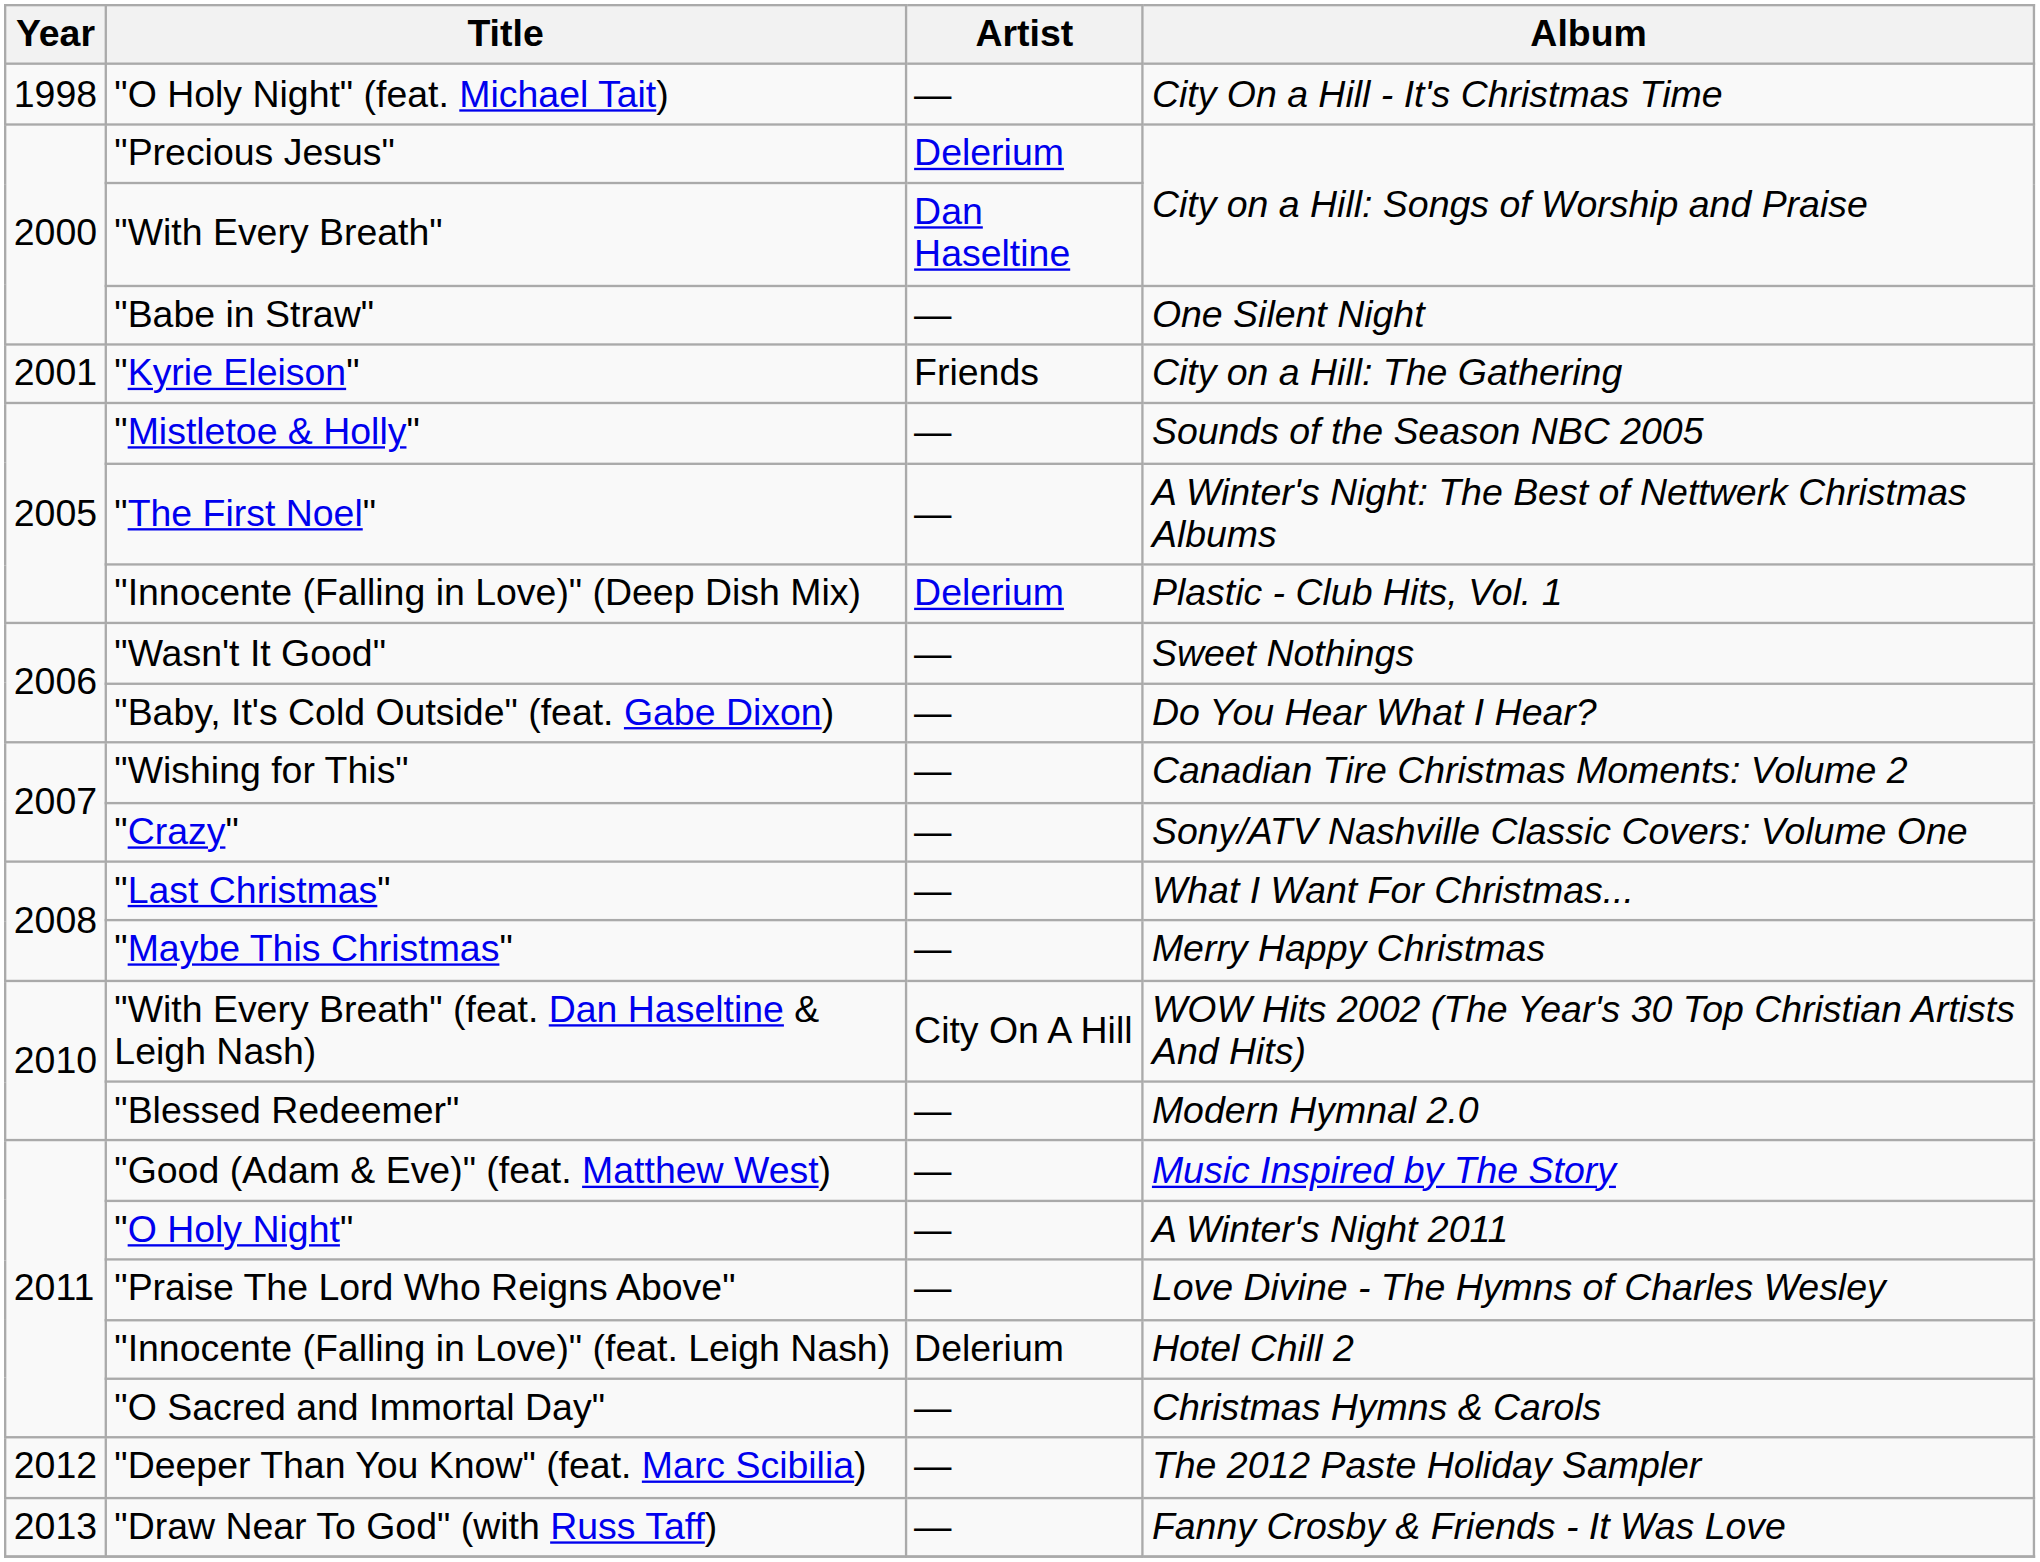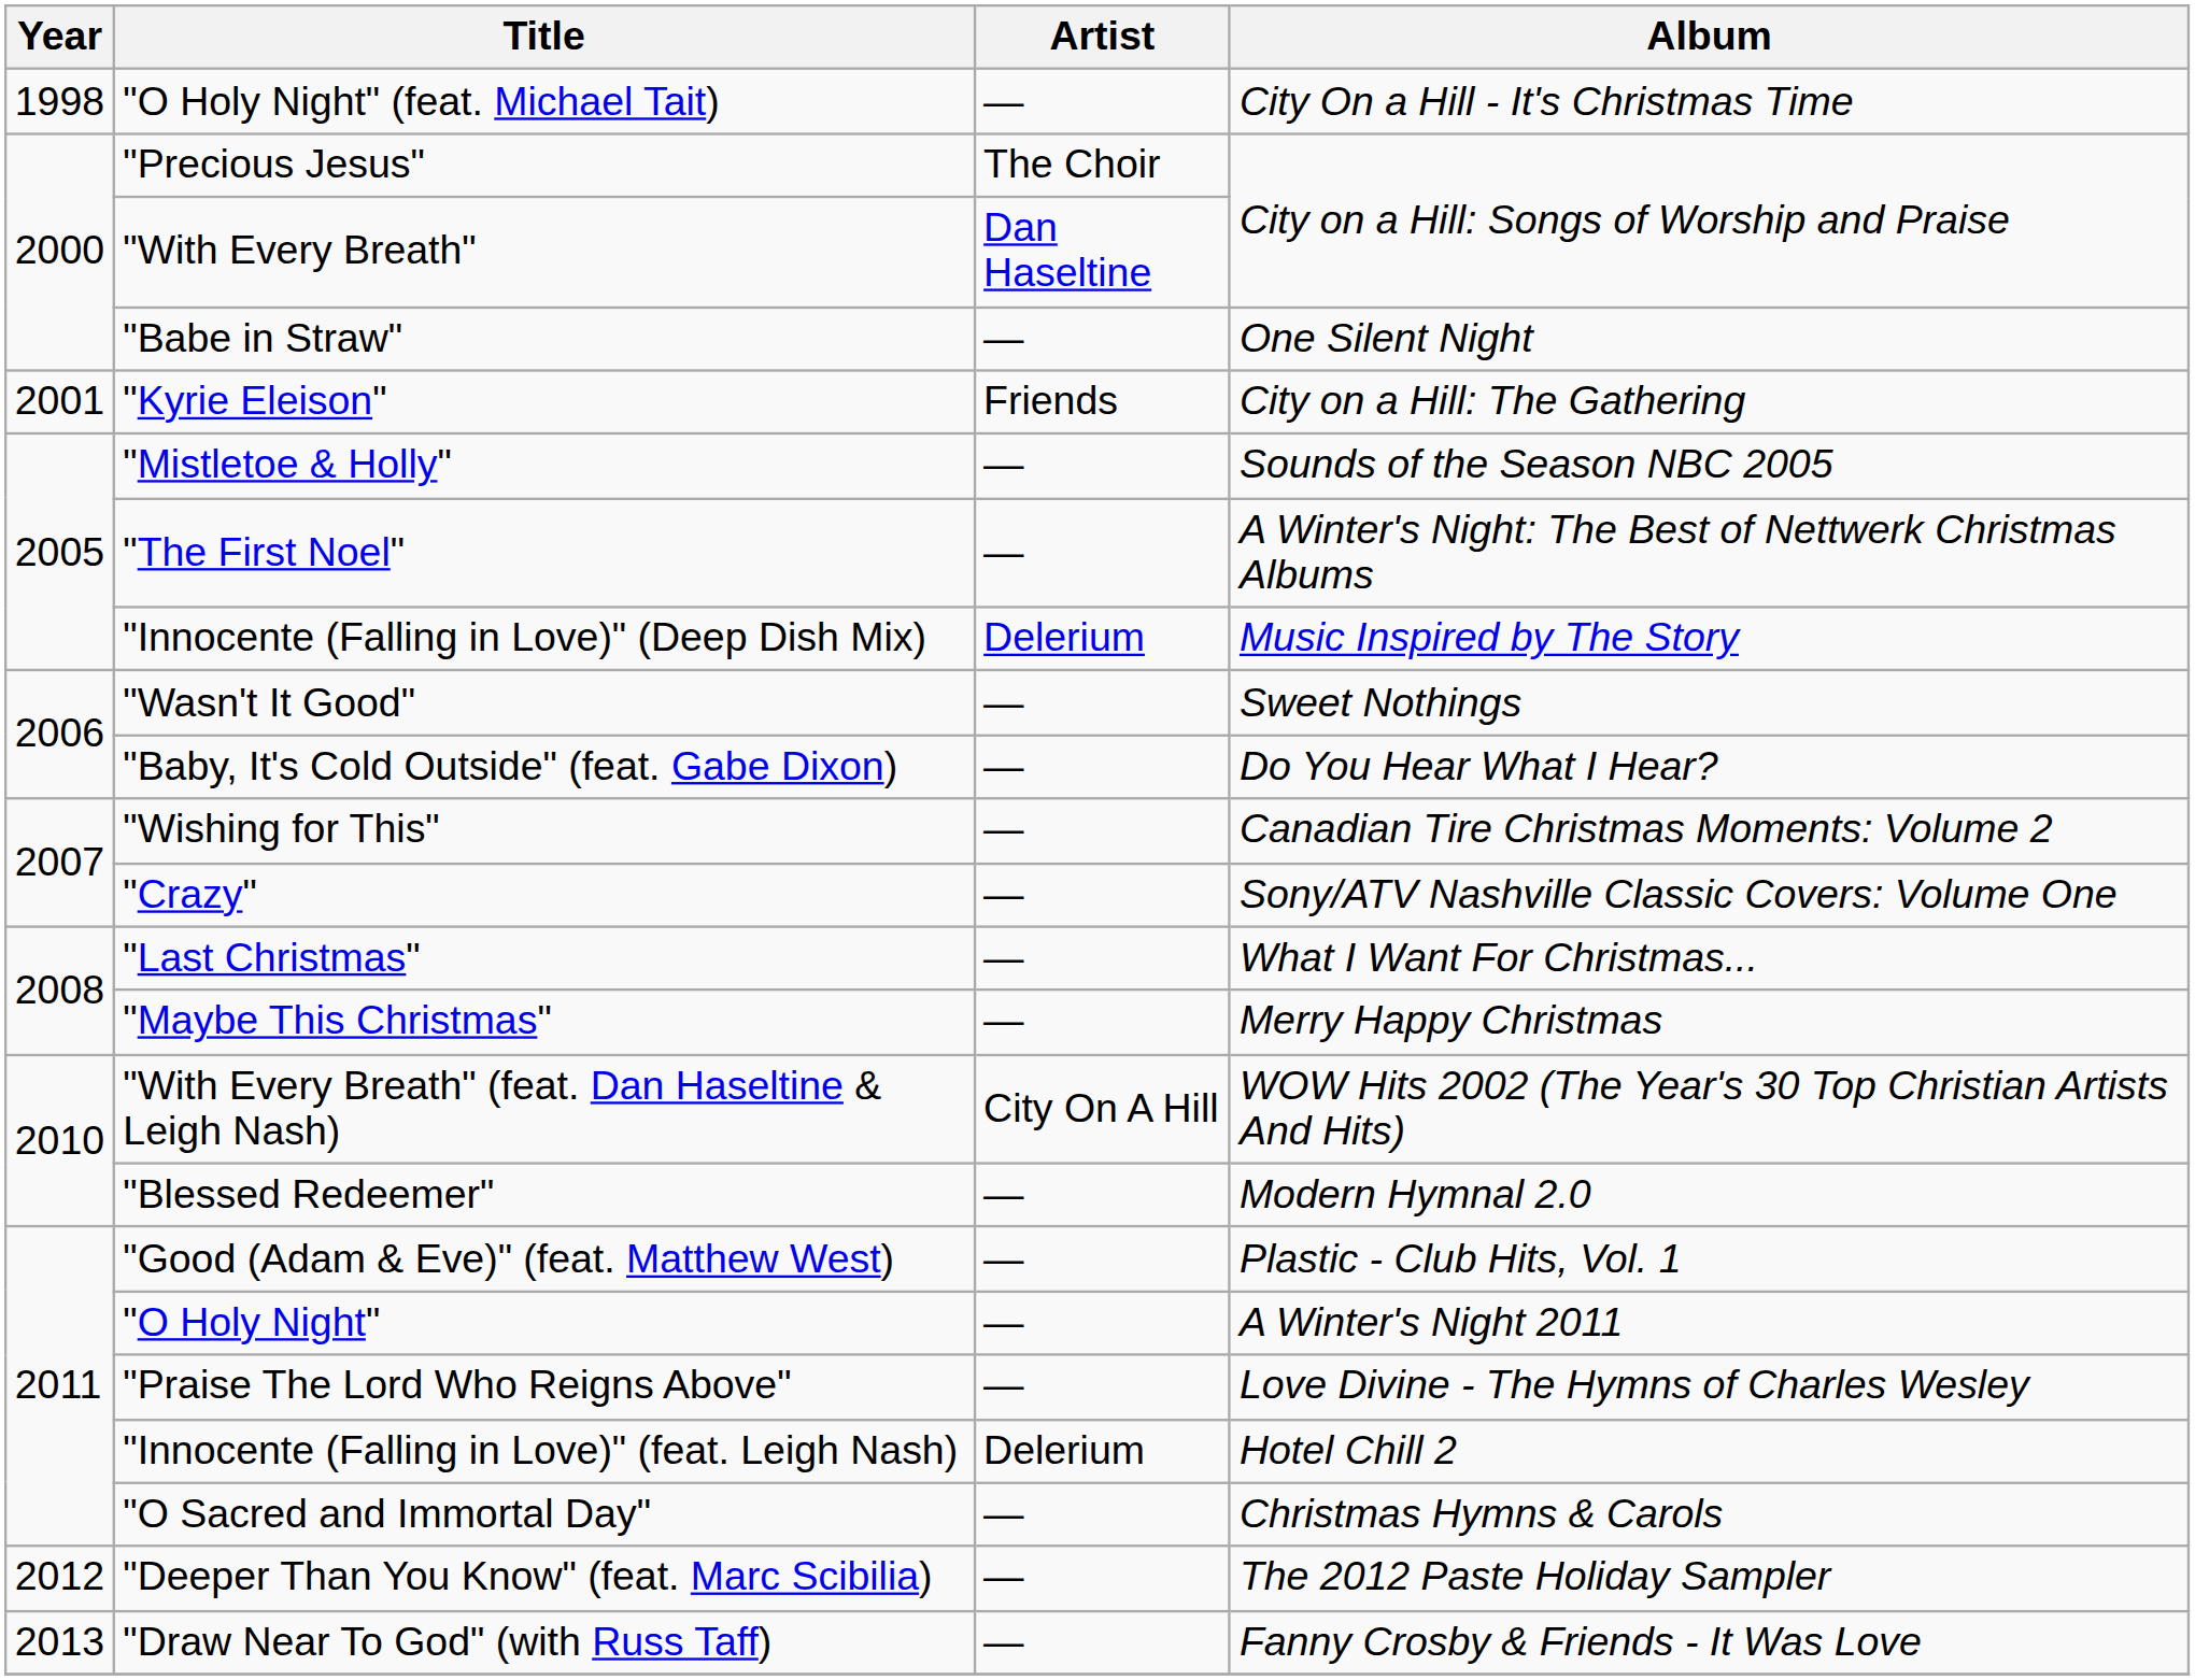"Precious Jesus" | Artist: Delerium -> The Choir
"Innocente (Falling in Love)" (Deep Dish Mix) | Album: Plastic - Club Hits, Vol. 1 -> Music Inspired by The Story
"Good (Adam & Eve)" (feat. Matthew West) | Album: Music Inspired by The Story -> Plastic - Club Hits, Vol. 1
